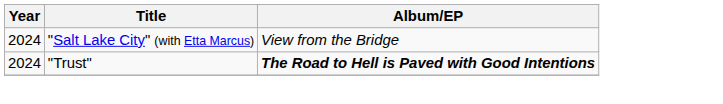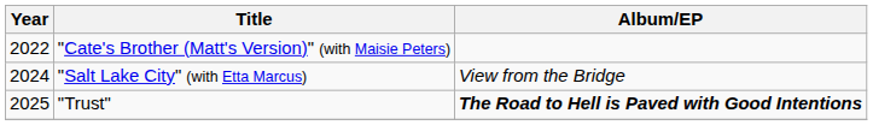+ row: 2022 | "Cate's Brother (Matt's Version)" (with Maisie Peters)
"Trust" | Year: 2024 -> 2025
